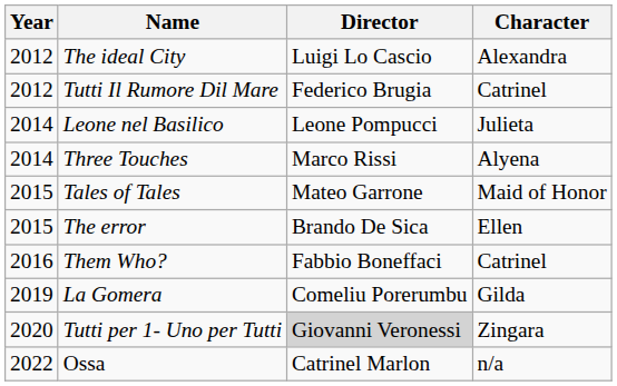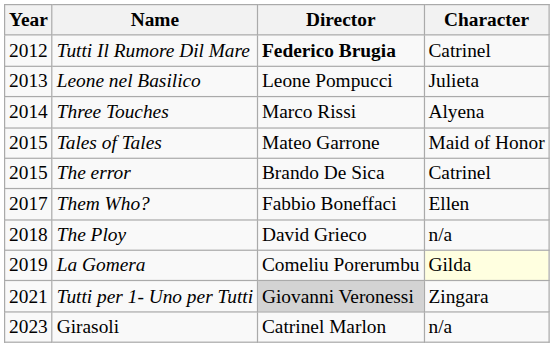- row: 2012 | The ideal City | Luigi Lo Cascio | Alexandra
Tutti Il Rumore Dil Mare | Director: normal -> bold
Leone nel Basilico | Year: 2014 -> 2013
The error | Character: Ellen -> Catrinel
Them Who? | Year: 2016 -> 2017
Them Who? | Character: Catrinel -> Ellen
+ row: 2018 | The Ploy | David Grieco | n/a
La Gomera | Character: no background -> lightyellow background
Tutti per 1- Uno per Tutti | Year: 2020 -> 2021
- row: 2022 | Ossa | Catrinel Marlon | n/a
+ row: 2023 | Girasoli | Catrinel Marlon | n/a
